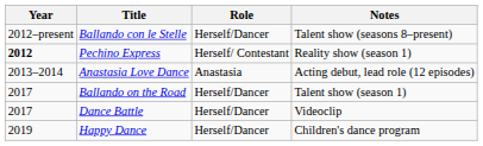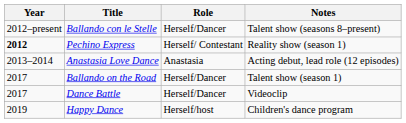Happy Dance | Role: Herself/Dancer -> Herself/host
